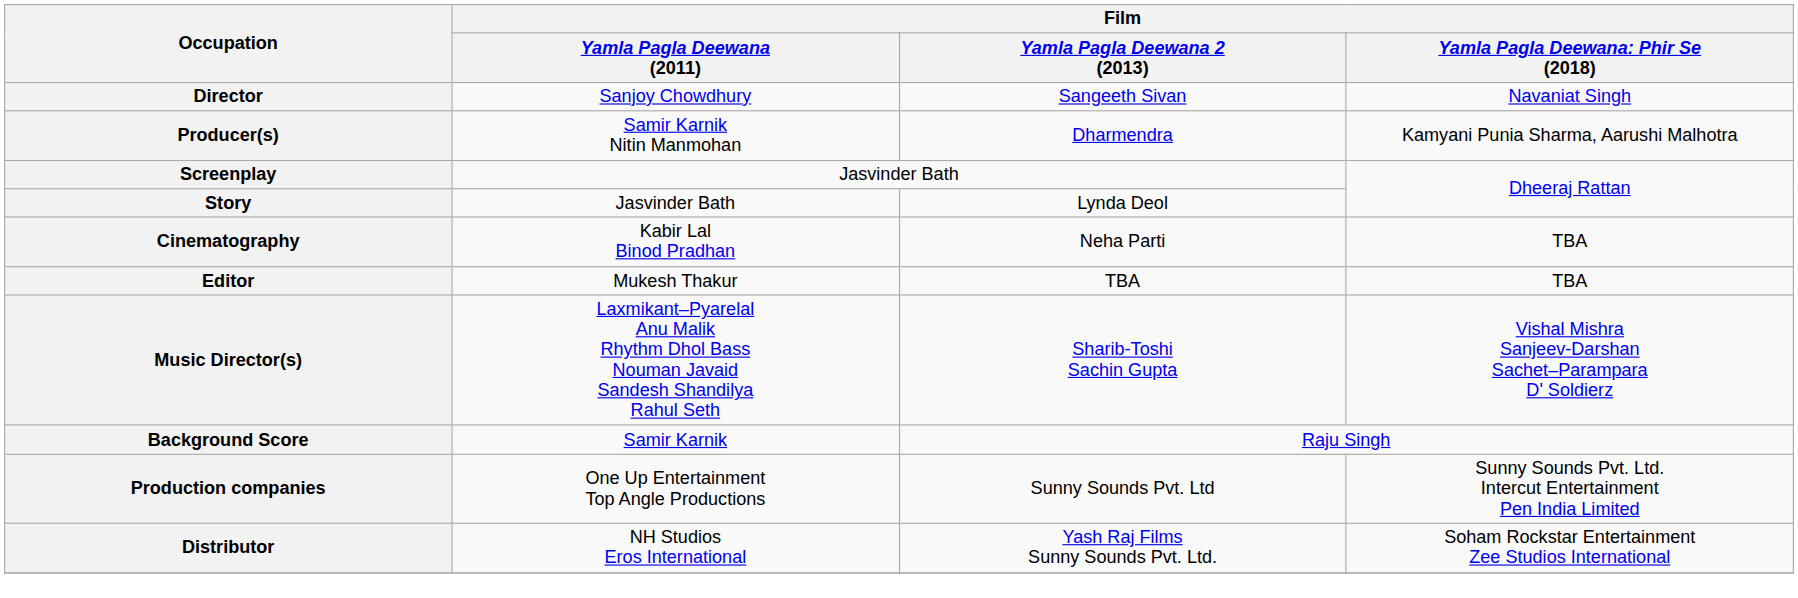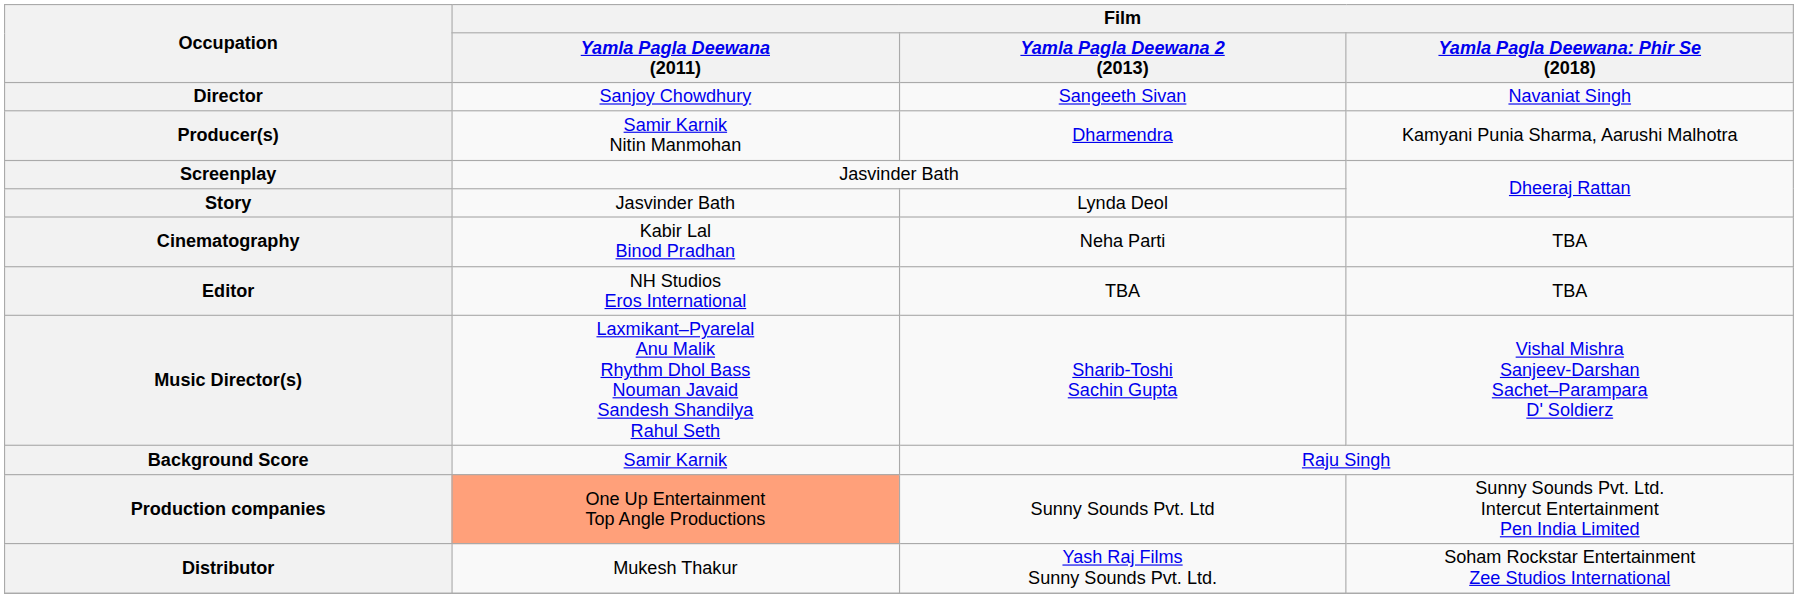Editor | Film / Yamla Pagla Deewana (2011): Mukesh Thakur -> NH Studios Eros International
Production companies | Film / Yamla Pagla Deewana (2011): no background -> lightsalmon background
Distributor | Film / Yamla Pagla Deewana (2011): NH Studios Eros International -> Mukesh Thakur
